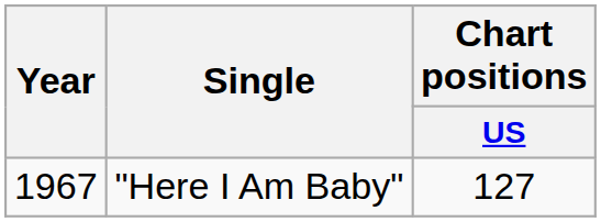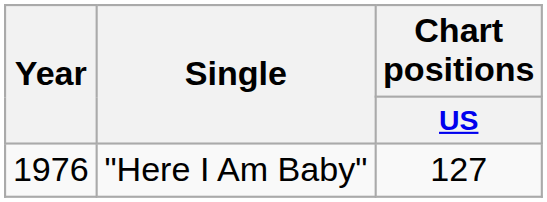"Here I Am Baby" | Year: 1967 -> 1976
